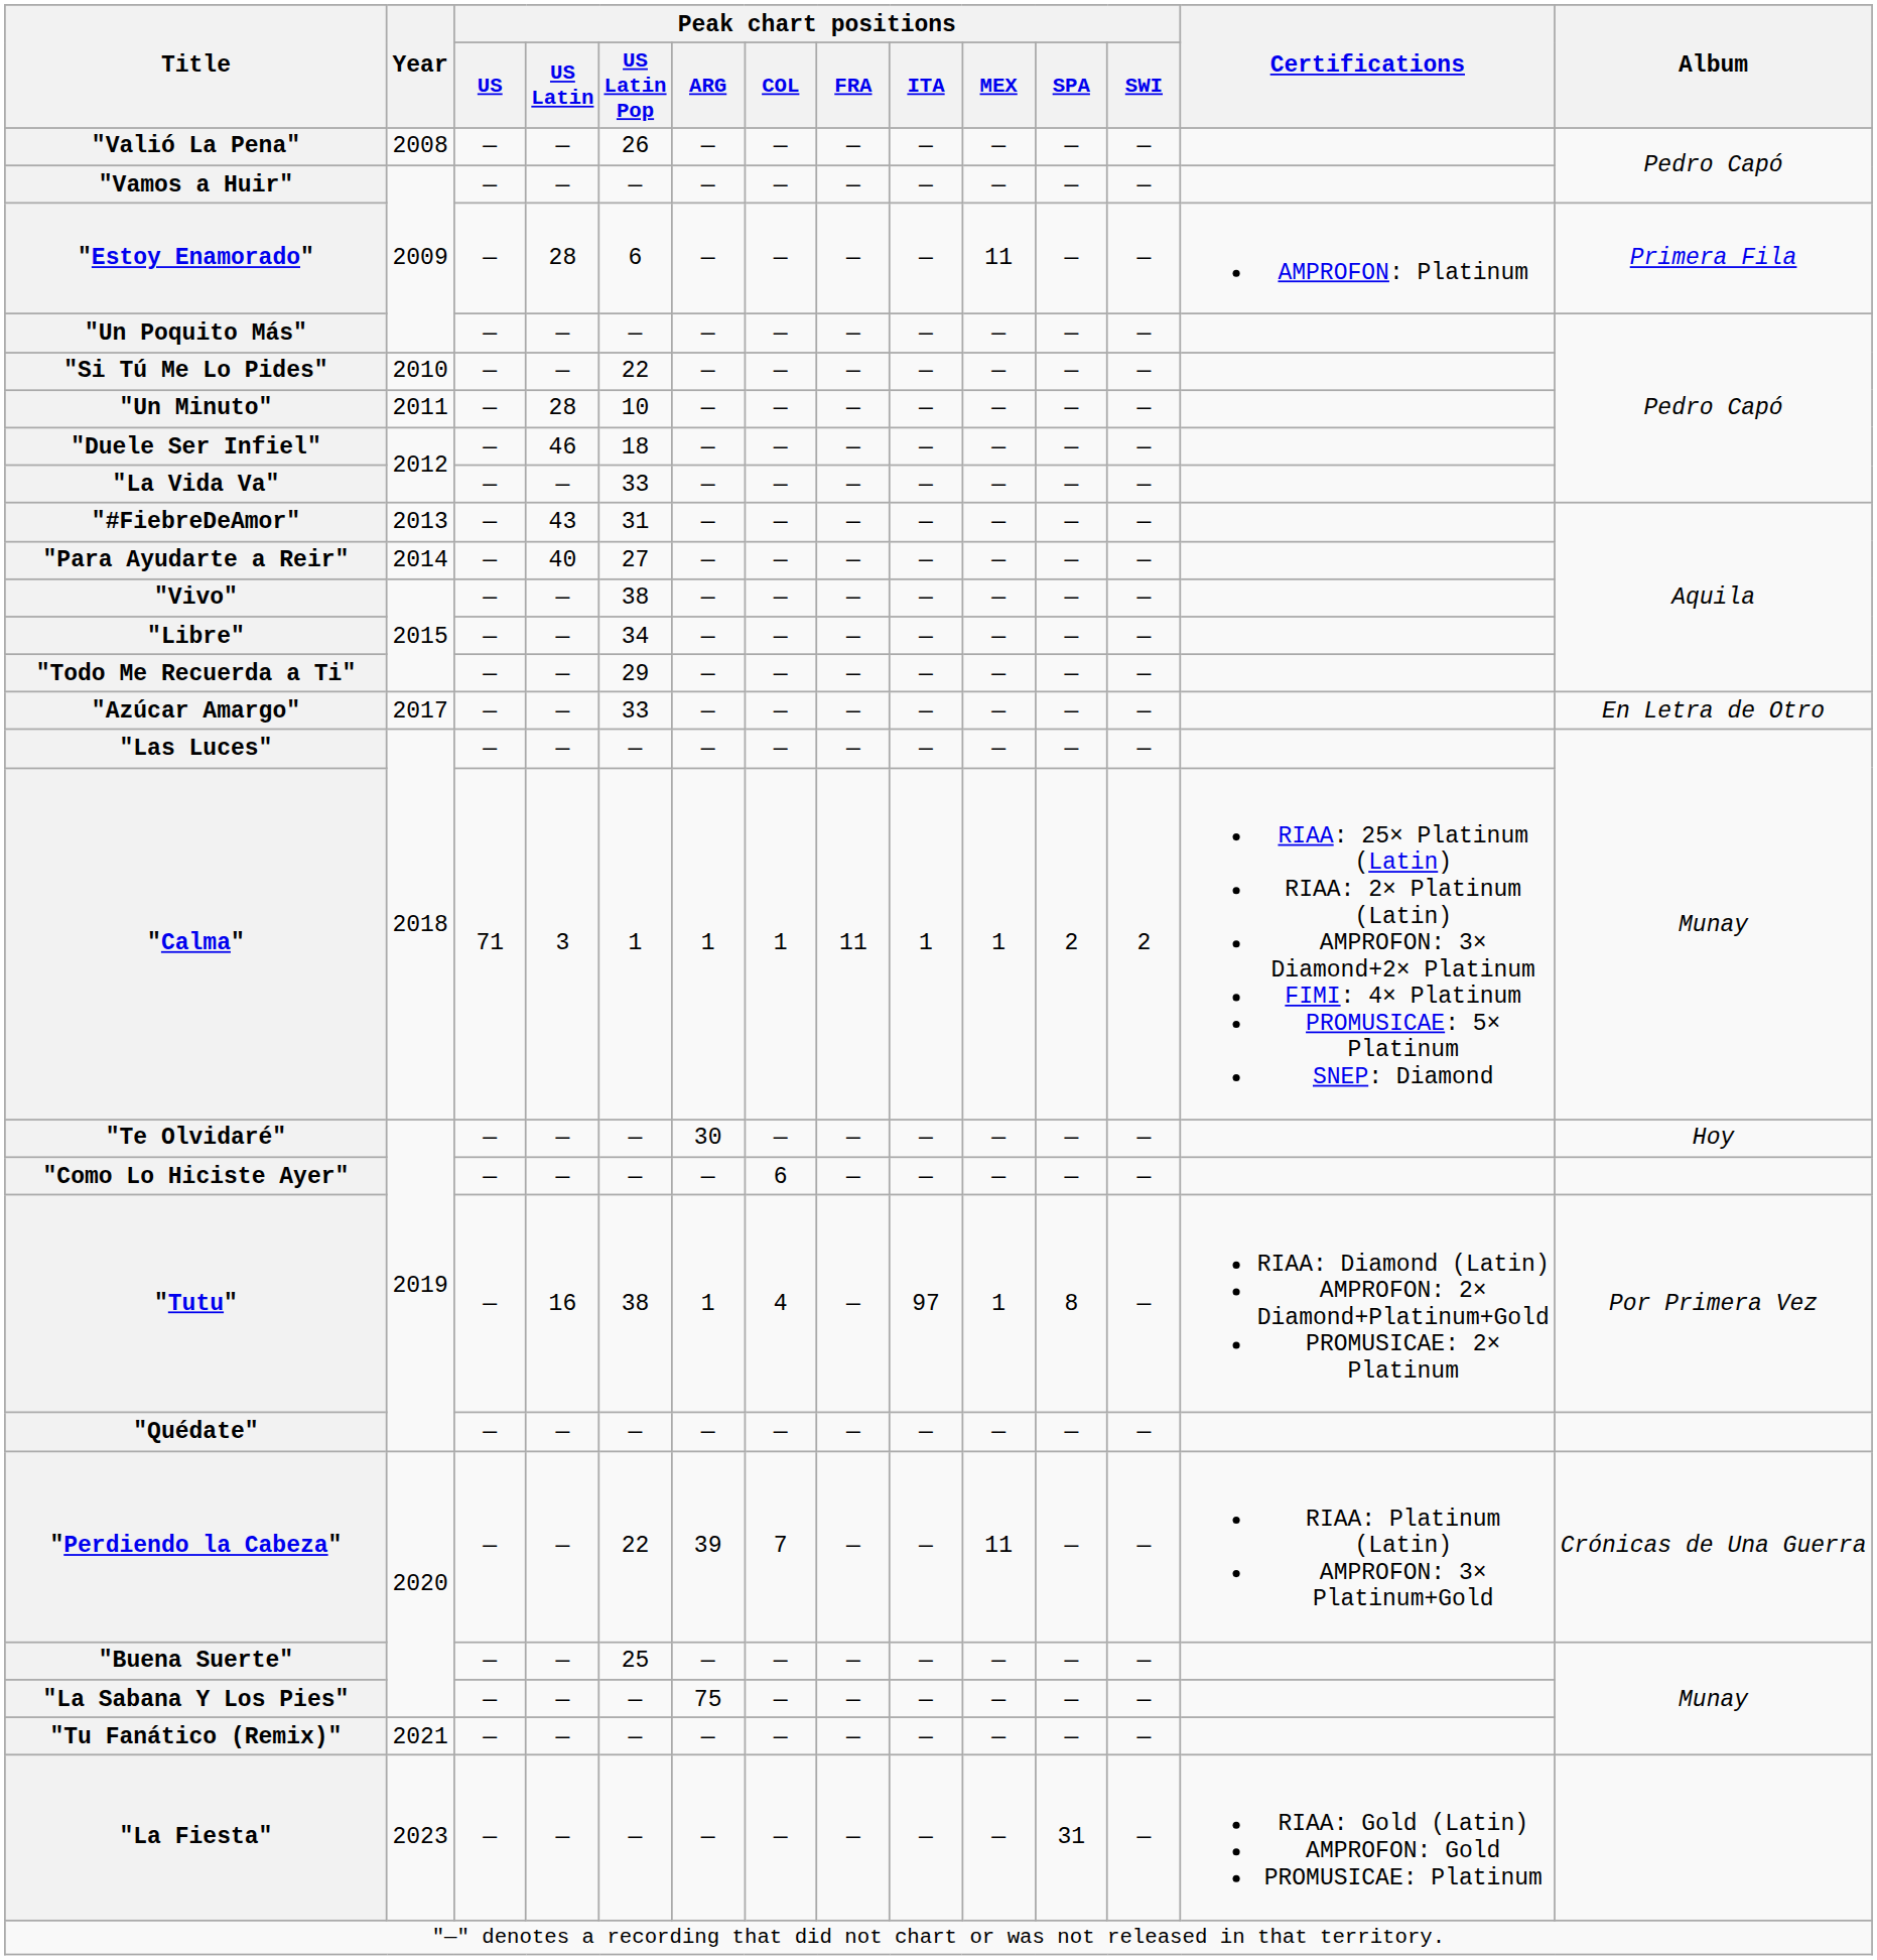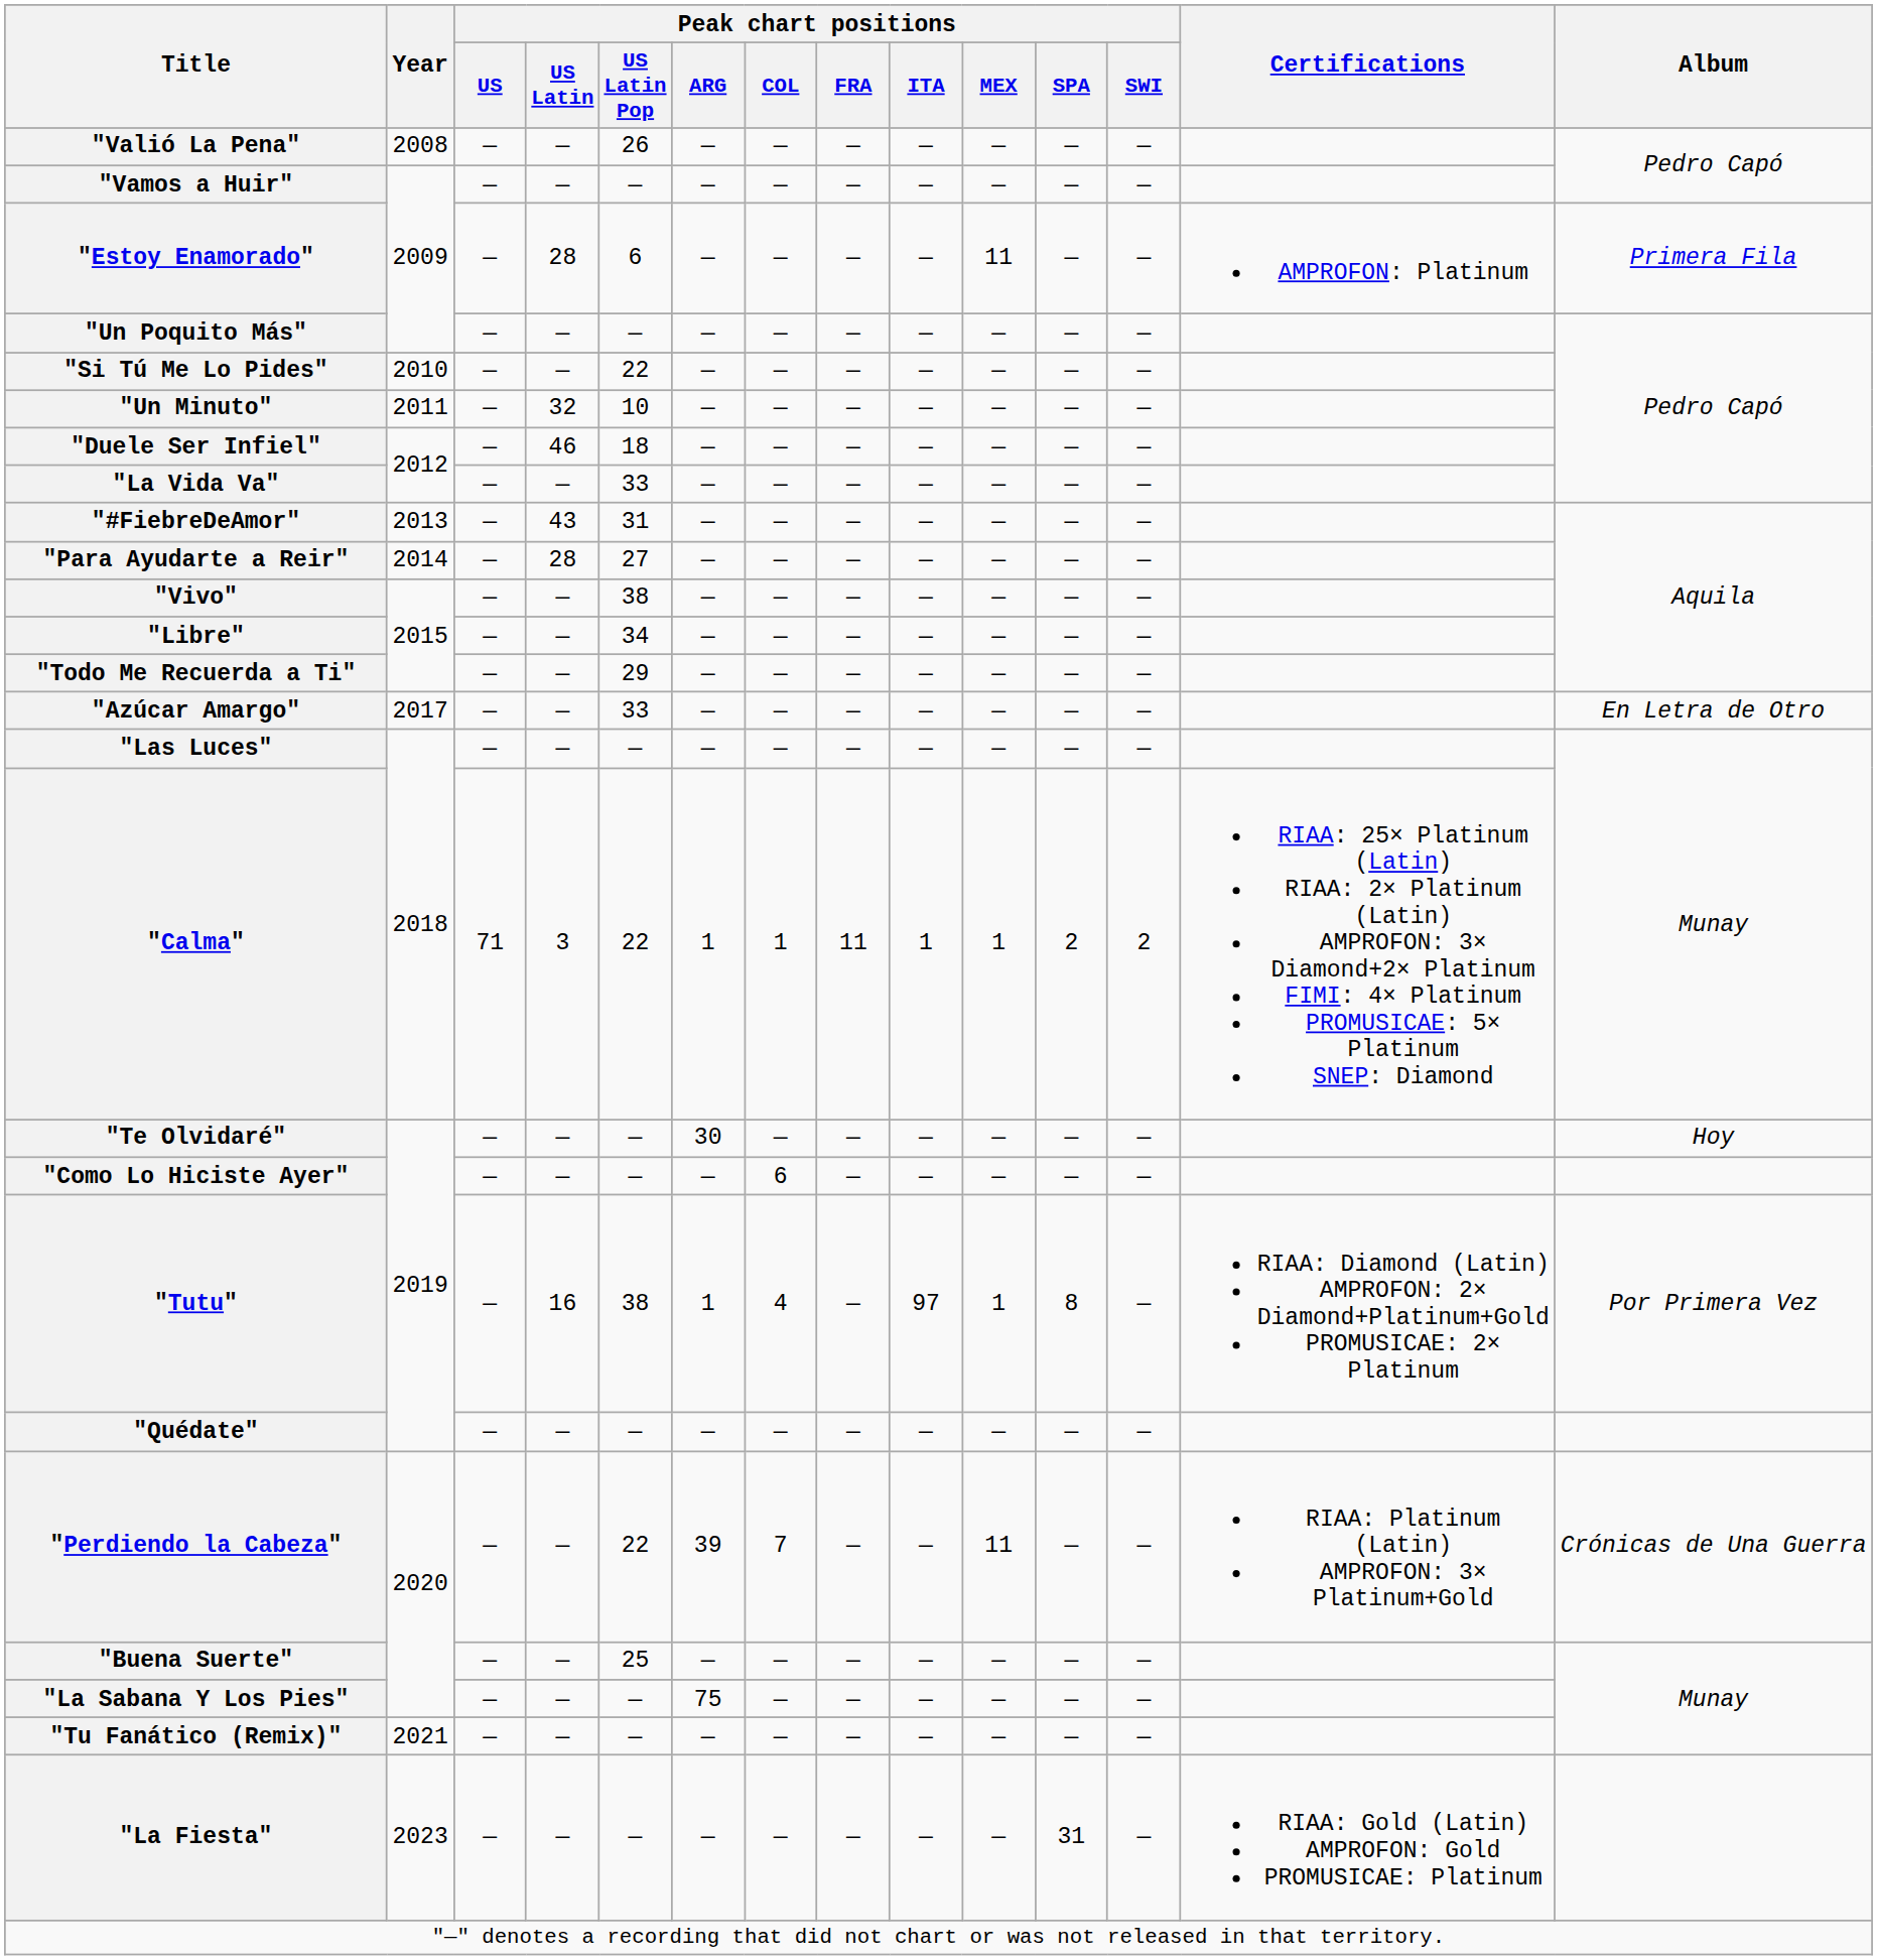"Un Minuto" | Peak chart positions / US Latin: 28 -> 32
"Para Ayudarte a Reir" | Peak chart positions / US Latin: 40 -> 28
"Calma" | Peak chart positions / US Latin Pop: 1 -> 22
